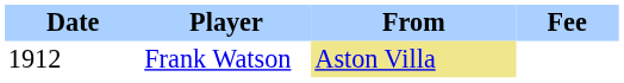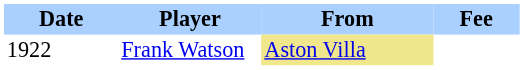Frank Watson | Date: 1912 -> 1922
